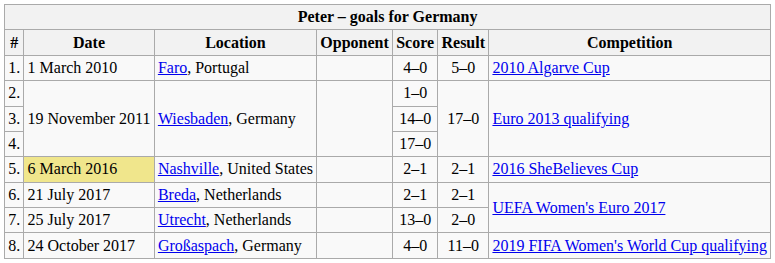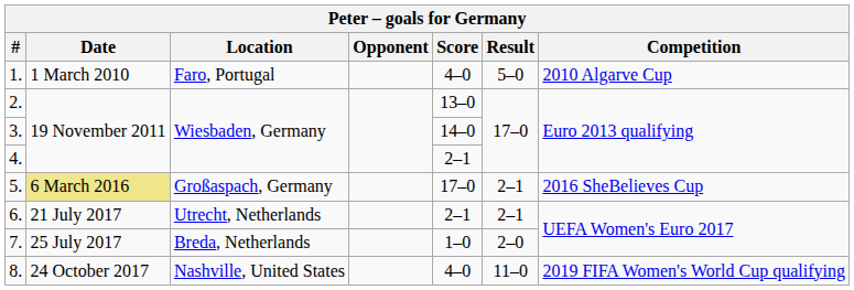2. | Score: 1–0 -> 13–0
4. | Score: 17–0 -> 2–1
5. | Location: Nashville, United States -> Großaspach, Germany
5. | Score: 2–1 -> 17–0
6. | Location: Breda, Netherlands -> Utrecht, Netherlands
7. | Location: Utrecht, Netherlands -> Breda, Netherlands
7. | Score: 13–0 -> 1–0
8. | Location: Großaspach, Germany -> Nashville, United States
